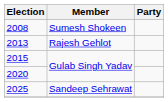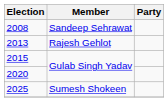2008 | Member: Sumesh Shokeen -> Sandeep Sehrawat
2025 | Member: Sandeep Sehrawat -> Sumesh Shokeen
